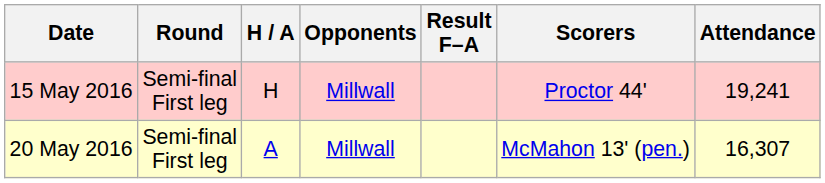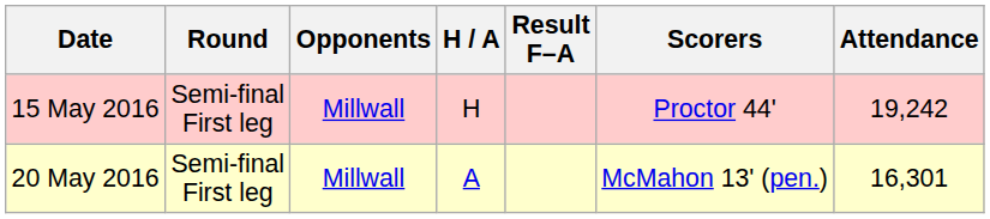columns swapped: Opponents <-> H / A
15 May 2016 | Attendance: 19,241 -> 19,242
20 May 2016 | Attendance: 16,307 -> 16,301
